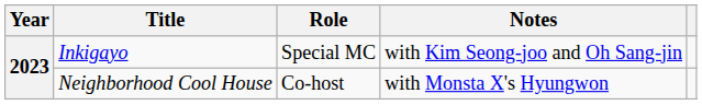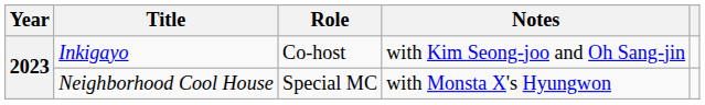Inkigayo | Role: Special MC -> Co-host
Neighborhood Cool House | Role: Co-host -> Special MC
